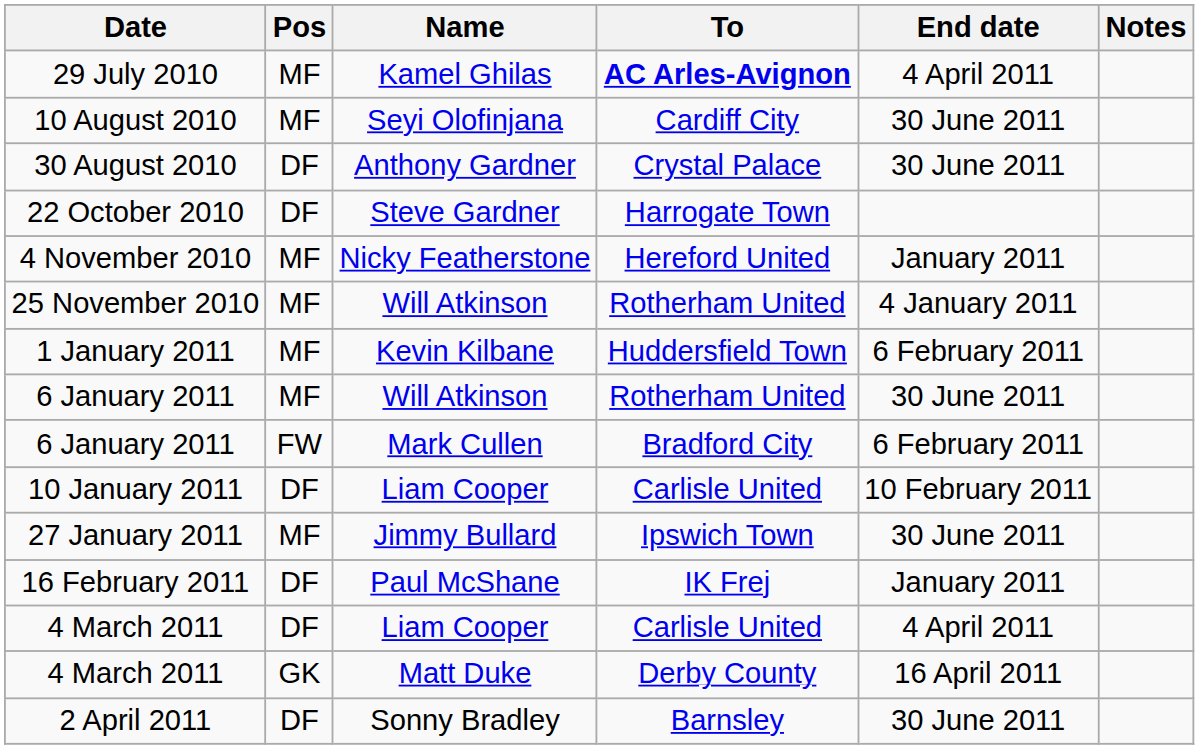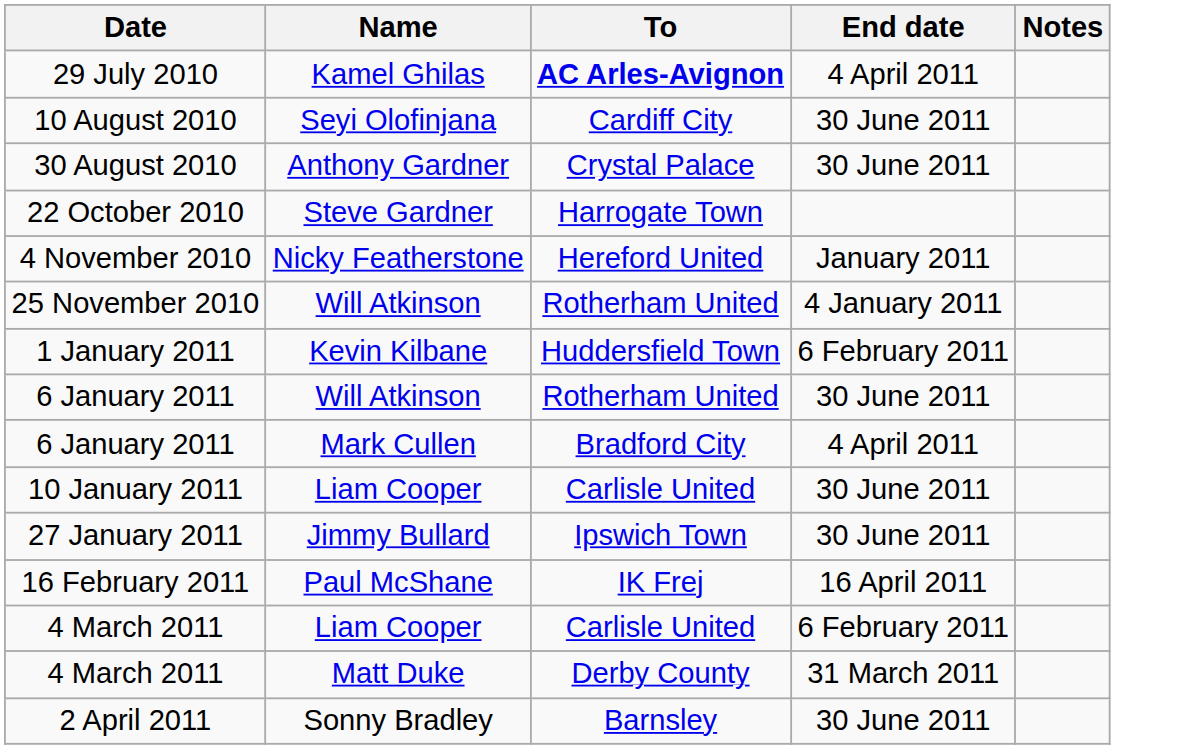- column: Pos | MF | MF | DF | DF | MF | MF | MF | MF | FW | DF | MF | DF | DF | GK | DF
6 January 2011 / Mark Cullen | End date: 6 February 2011 -> 4 April 2011
10 January 2011 | End date: 10 February 2011 -> 30 June 2011
16 February 2011 | End date: January 2011 -> 16 April 2011
4 March 2011 / Liam Cooper | End date: 4 April 2011 -> 6 February 2011
4 March 2011 / Matt Duke | End date: 16 April 2011 -> 31 March 2011
